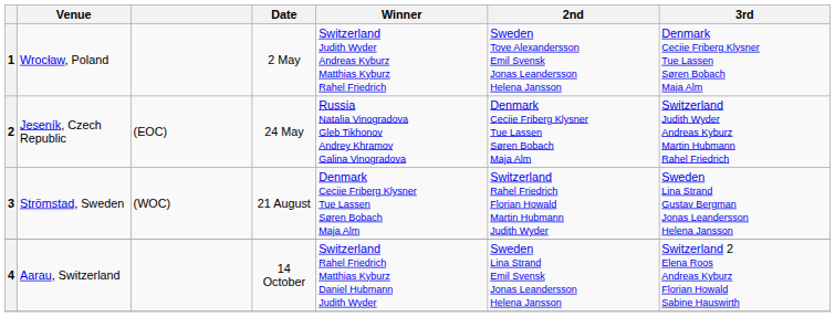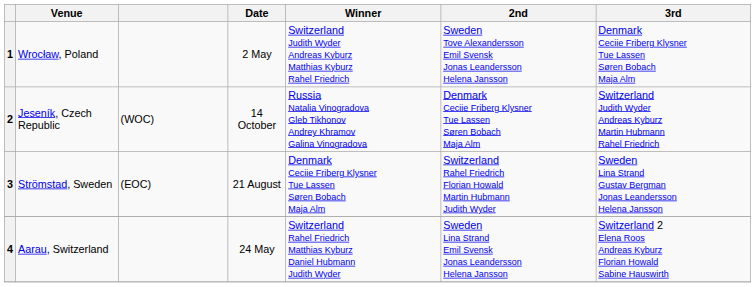2 | column 3: (EOC) -> (WOC)
2 | Date: 24 May -> 14 October
3 | column 3: (WOC) -> (EOC)
4 | Date: 14 October -> 24 May
